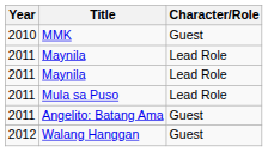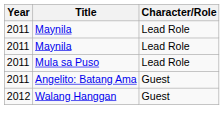- row: 2010 | MMK | Guest
